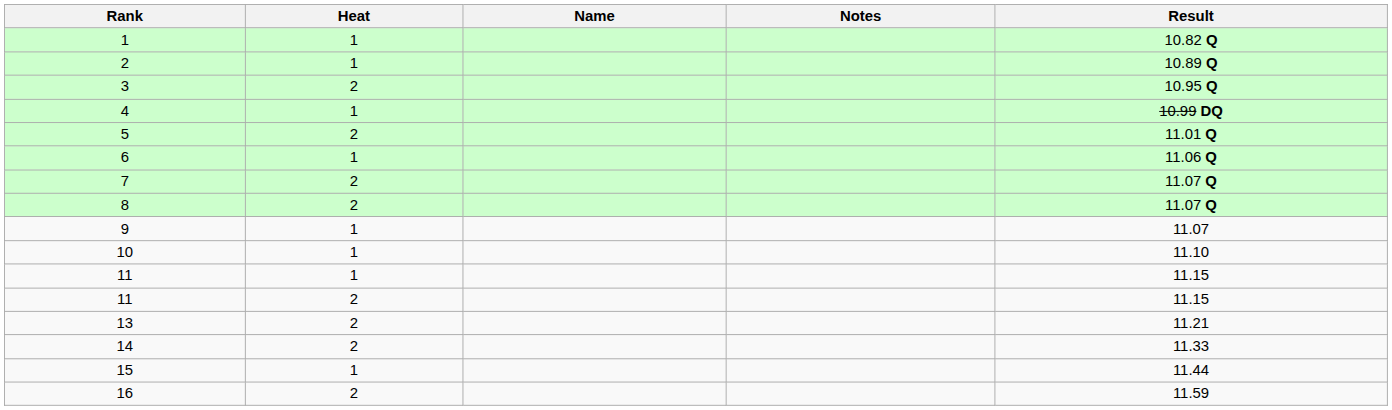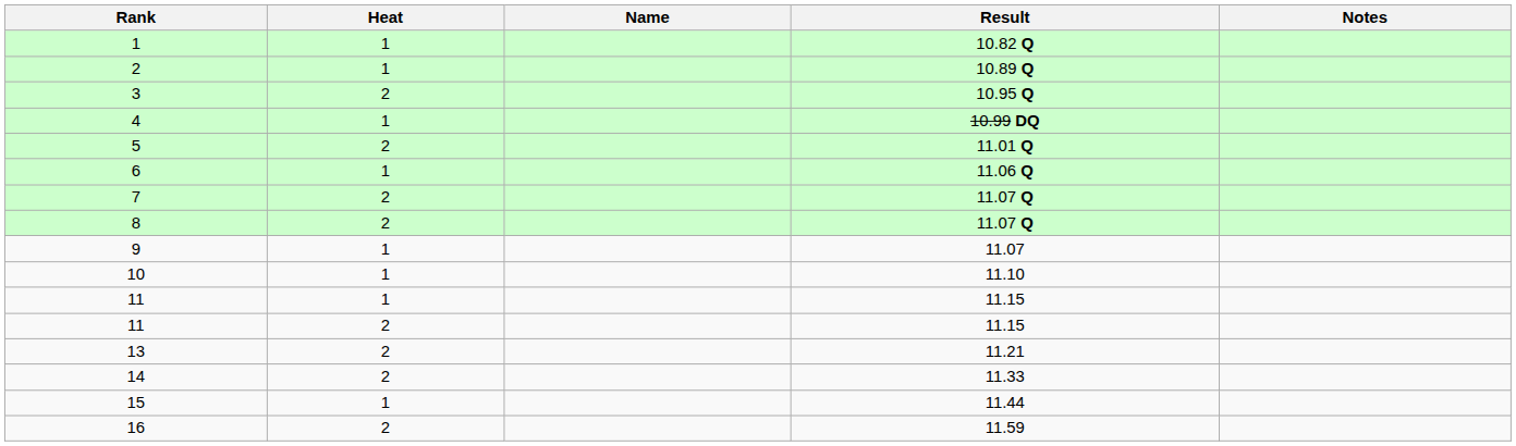columns swapped: Result <-> Notes
